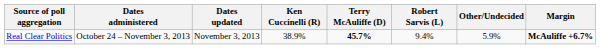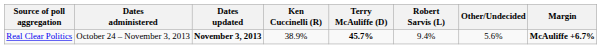Real Clear Politics | Dates updated: normal -> bold
Real Clear Politics | Other/Undecided: 5.9% -> 5.6%
